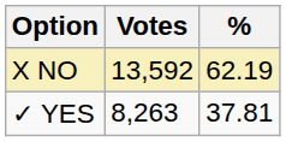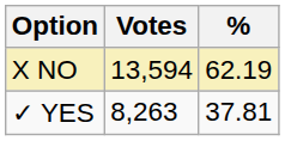X NO | Votes: 13,592 -> 13,594
